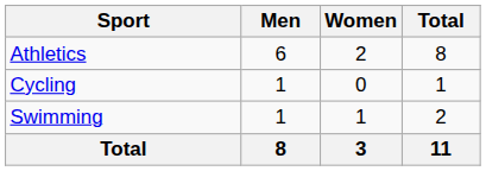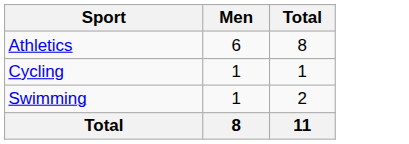- column: Women | 2 | 0 | 1 | 3
